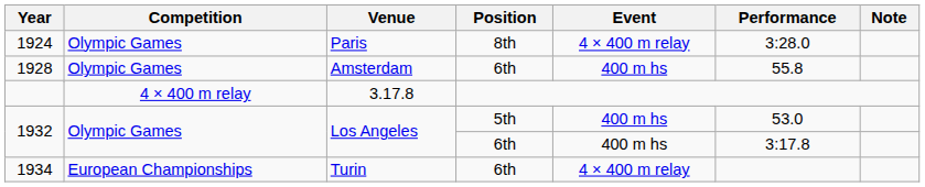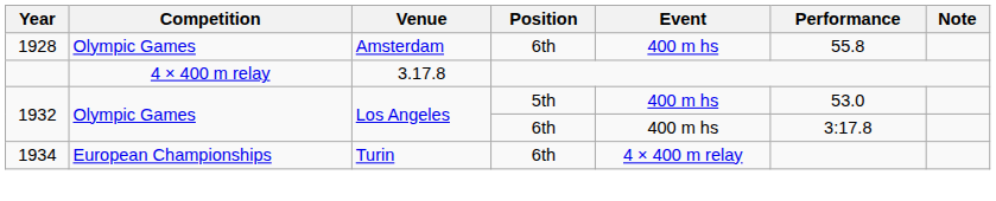- row: 1924 | Olympic Games | Paris | 8th | 4 × 400 m relay | 3:28.0
